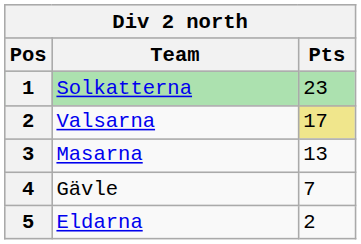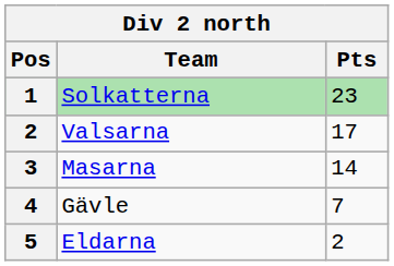Valsarna | Pts: khaki background -> no background
Masarna | Pts: 13 -> 14
